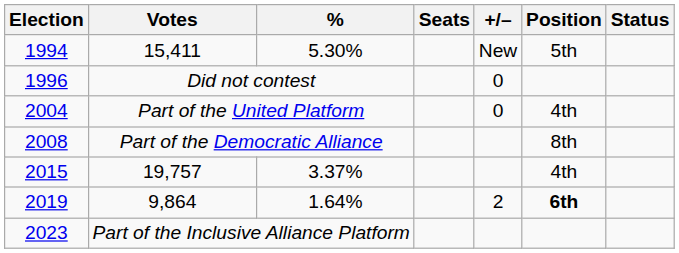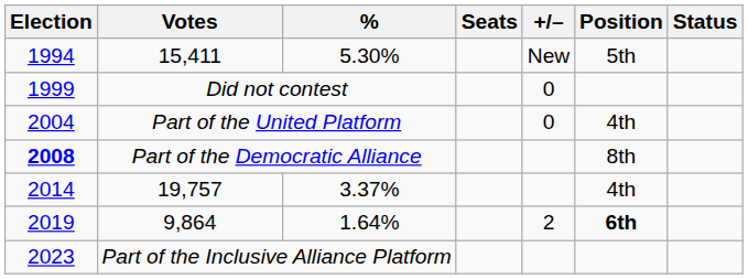Did not contest | Election: 1996 -> 1999
Part of the Democratic Alliance | Election: normal -> bold
19,757 | Election: 2015 -> 2014
